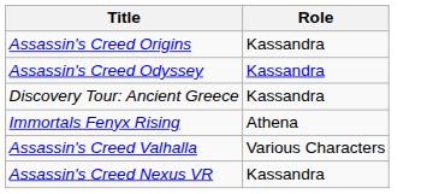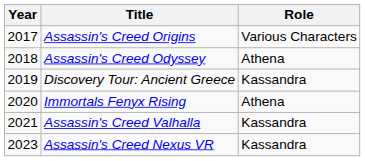+ column: Year | 2017 | 2018 | 2019 | 2020 | 2021 | 2023
Assassin's Creed Origins | Role: Kassandra -> Various Characters
Assassin's Creed Odyssey | Role: Kassandra -> Athena
Assassin's Creed Valhalla | Role: Various Characters -> Kassandra
